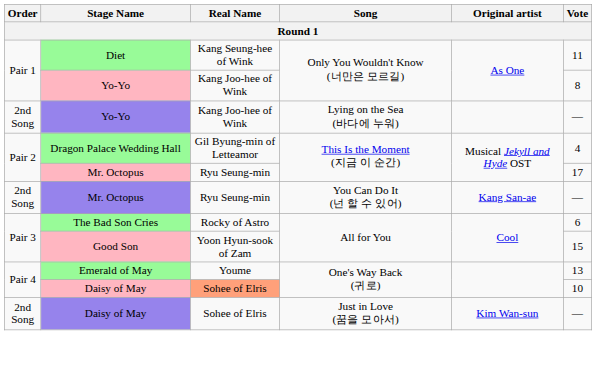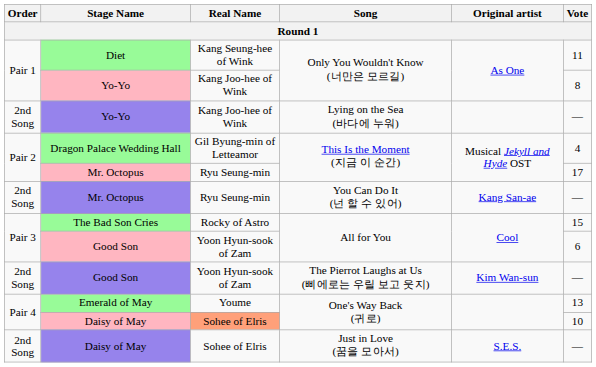The Bad Son Cries | Vote: 6 -> 15
Good Son / All for You | Vote: 15 -> 6
+ row: 2nd Song | Good Son | Yoon Hyun-sook of Zam | The Pierrot Laughs at Us (삐에로는 우릴 보고 웃지) | Kim Wan-sun | —
Daisy of May / Just in Love (꿈을 모아서) | Original artist: Kim Wan-sun -> S.E.S.
